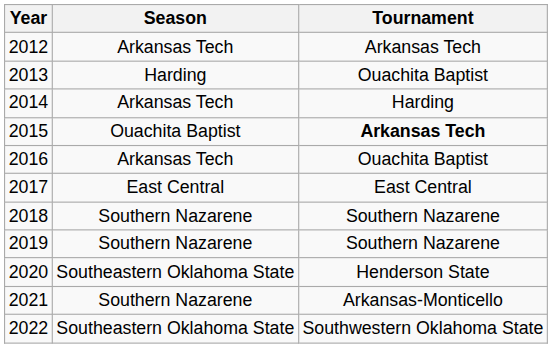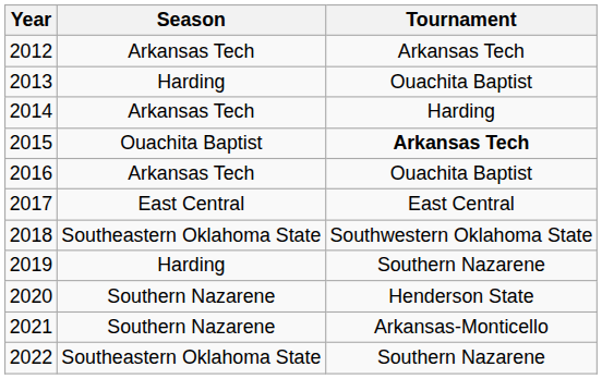2018 | Season: Southern Nazarene -> Southeastern Oklahoma State
2018 | Tournament: Southern Nazarene -> Southwestern Oklahoma State
2019 | Season: Southern Nazarene -> Harding
2020 | Season: Southeastern Oklahoma State -> Southern Nazarene
2022 | Tournament: Southwestern Oklahoma State -> Southern Nazarene
